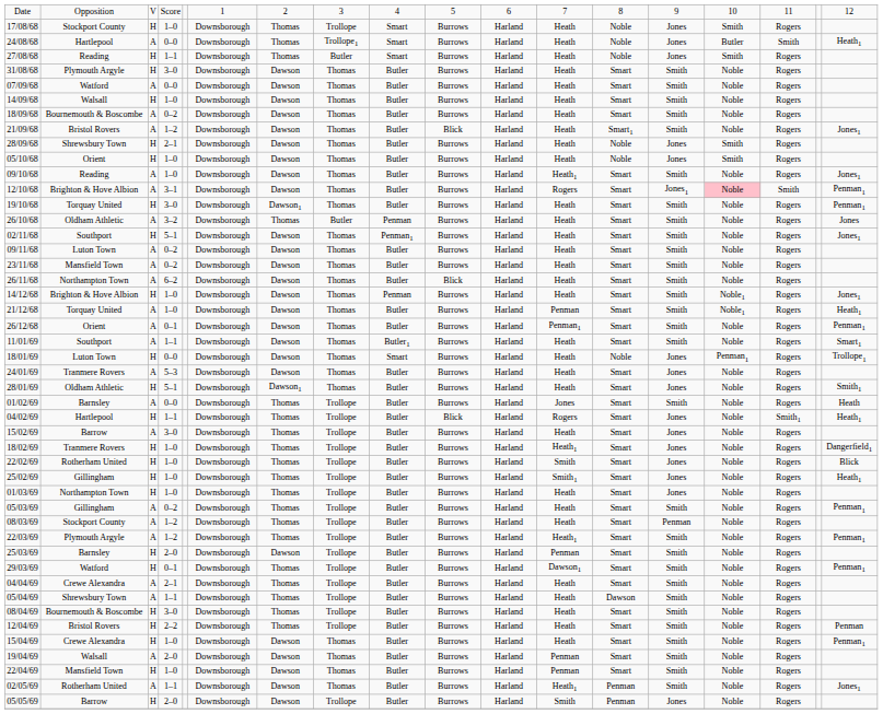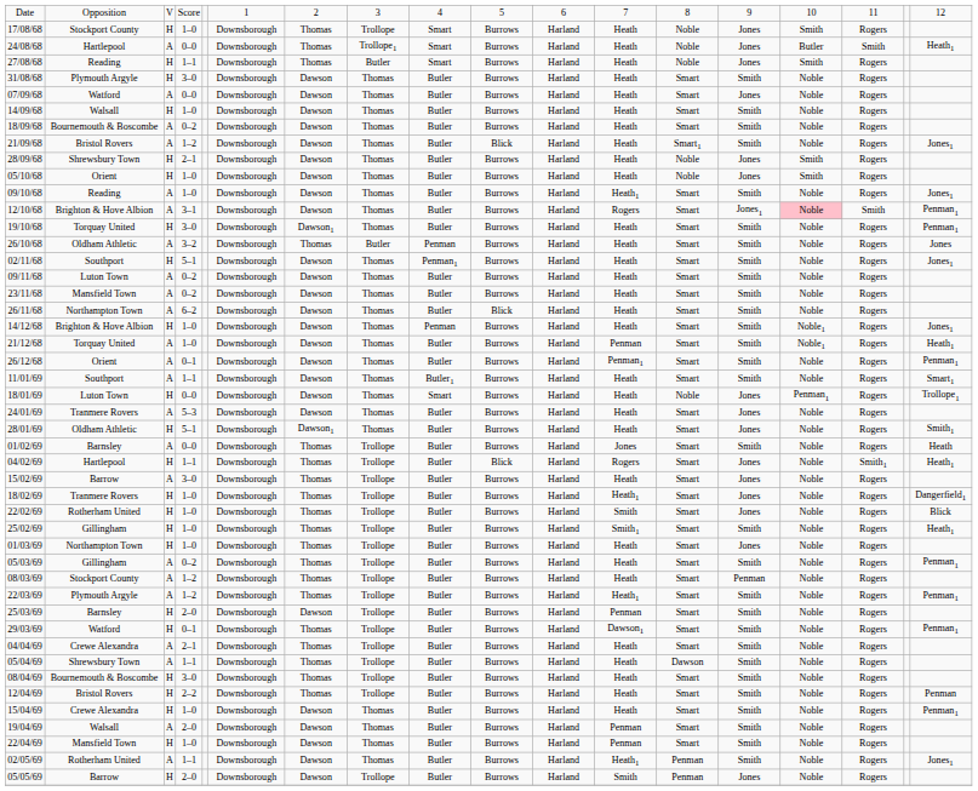07/09/68 | column 14: Smith -> Jones
25/02/69 | column 14: Jones -> Smith
